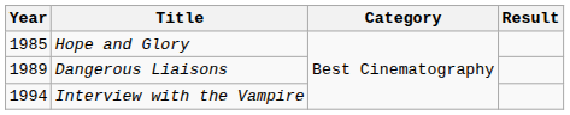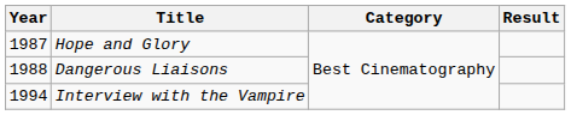Hope and Glory | Year: 1985 -> 1987
Dangerous Liaisons | Year: 1989 -> 1988
